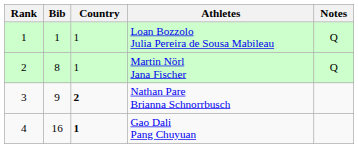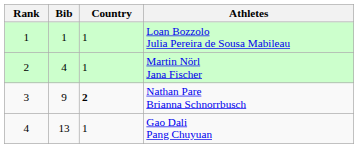- column: Notes | Q | Q
Martin Nörl Jana Fischer | Bib: 8 -> 4
Gao Dali Pang Chuyuan | Bib: 16 -> 13
Gao Dali Pang Chuyuan | Country: bold -> normal
